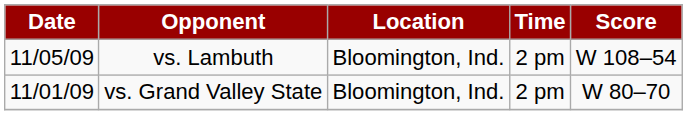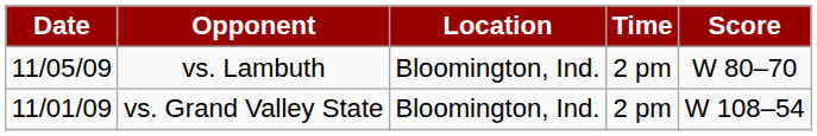vs. Lambuth | Score: W 108–54 -> W 80–70
vs. Grand Valley State | Score: W 80–70 -> W 108–54
